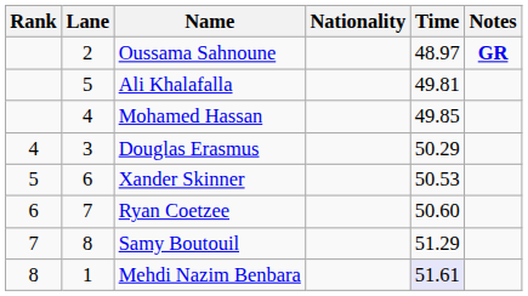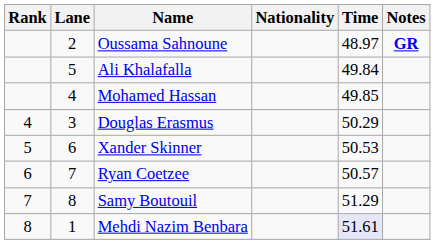Ali Khalafalla | Time: 49.81 -> 49.84
Ryan Coetzee | Time: 50.60 -> 50.57
